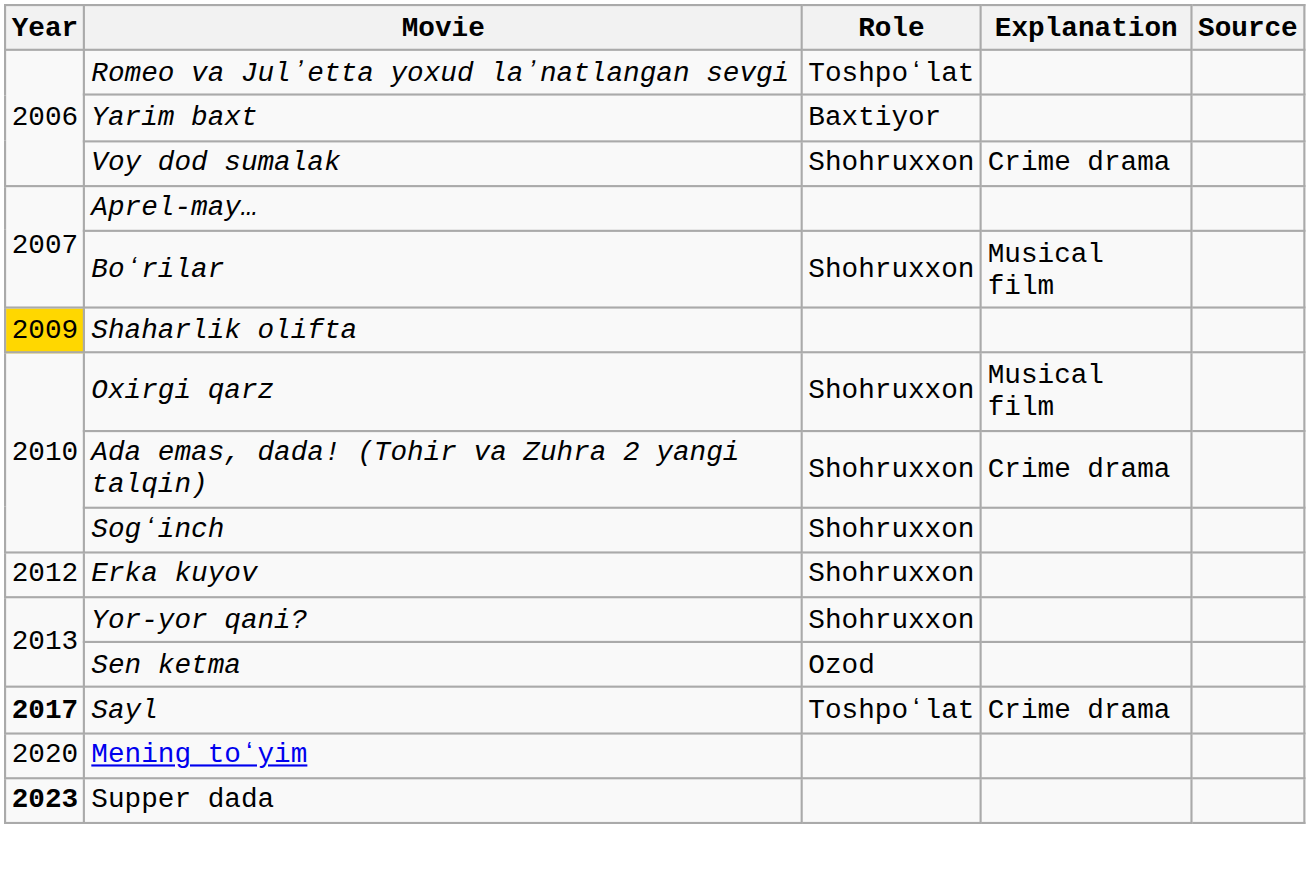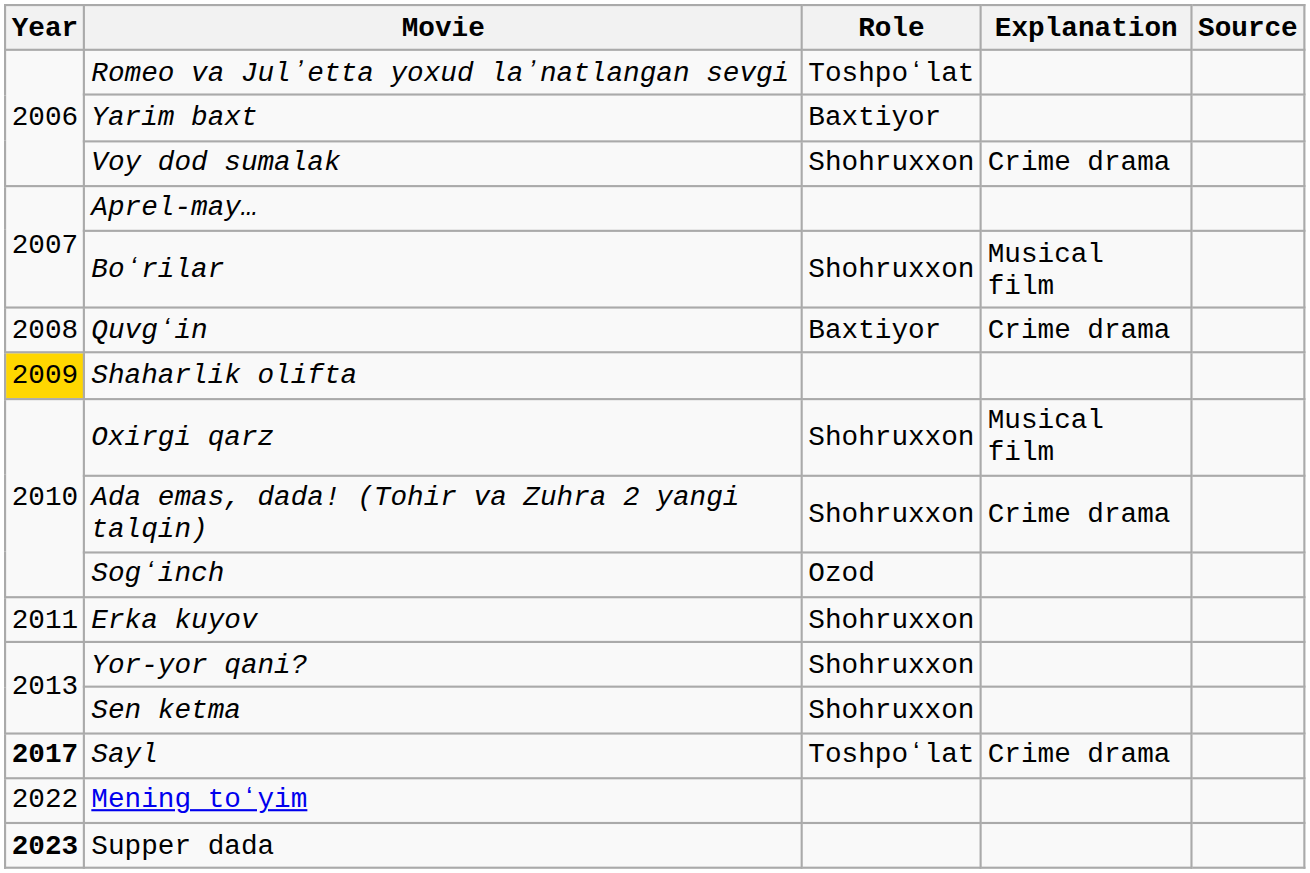+ row: 2008 | Quvgʻin | Baxtiyor | Crime drama
Sogʻinch | Role: Shohruxxon -> Ozod
Erka kuyov | Year: 2012 -> 2011
Sen ketma | Role: Ozod -> Shohruxxon
Mening toʻyim | Year: 2020 -> 2022
